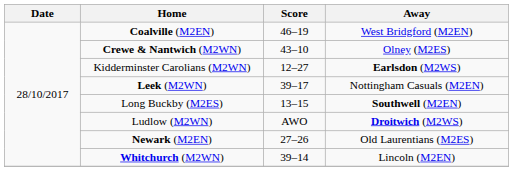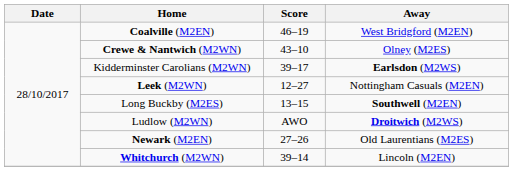Kidderminster Carolians (M2WN) | Score: 12–27 -> 39–17
Leek (M2WN) | Score: 39–17 -> 12–27
